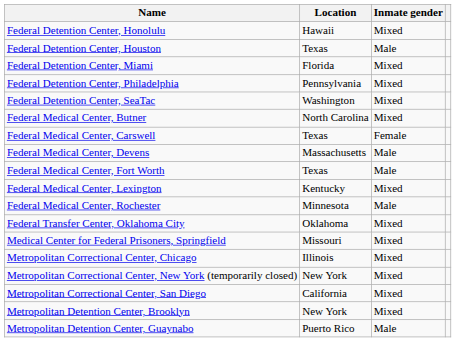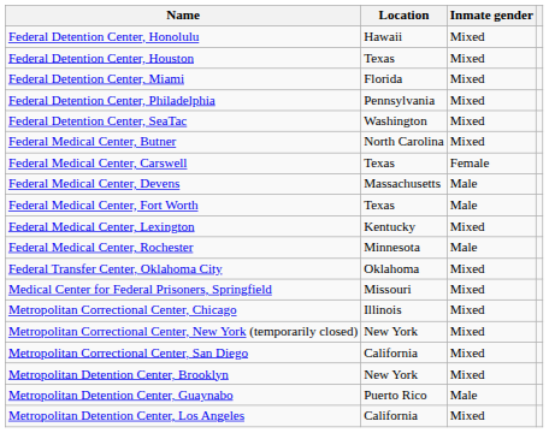Federal Detention Center, Houston | Inmate gender: Male -> Mixed
+ row: Metropolitan Detention Center, Los Angeles | California | Mixed
